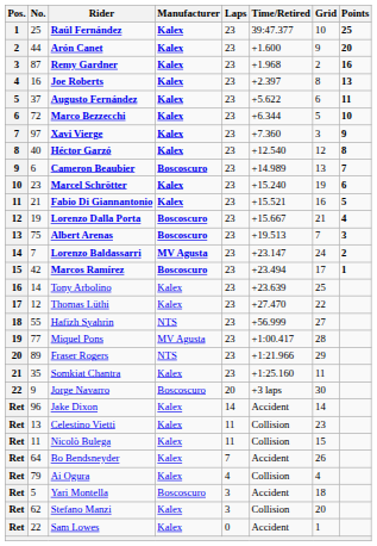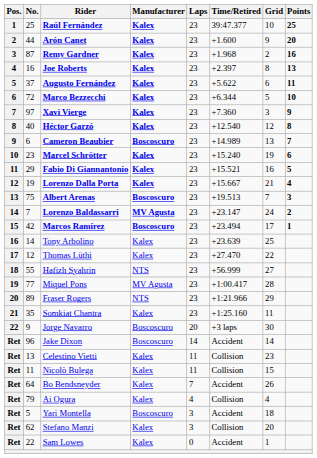Fabio Di Giannantonio | No.: 21 -> 29
Lorenzo Dalla Porta | Manufacturer: Boscoscuro -> Kalex
Jake Dixon | Manufacturer: Kalex -> Boscoscuro
